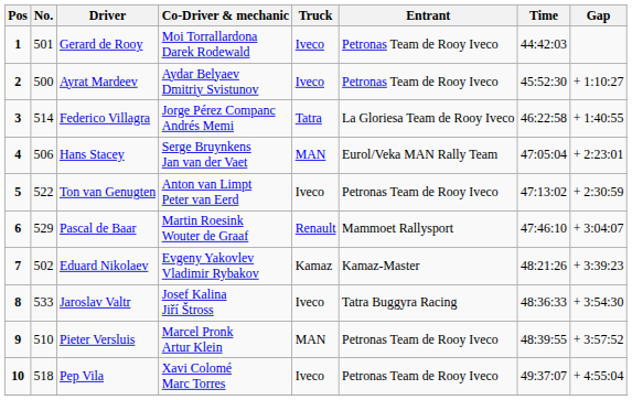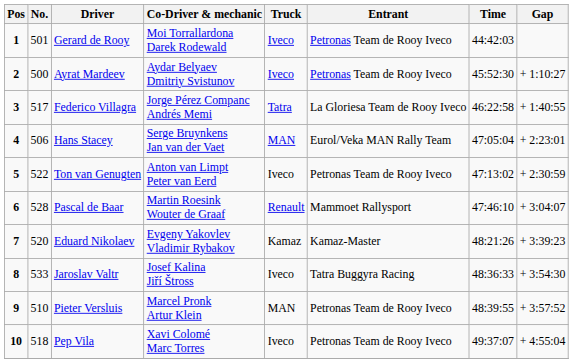Federico Villagra | No.: 514 -> 517
Pascal de Baar | No.: 529 -> 528
Eduard Nikolaev | No.: 502 -> 520
